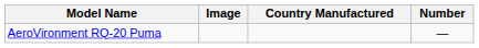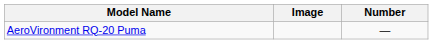- column: Country Manufactured
